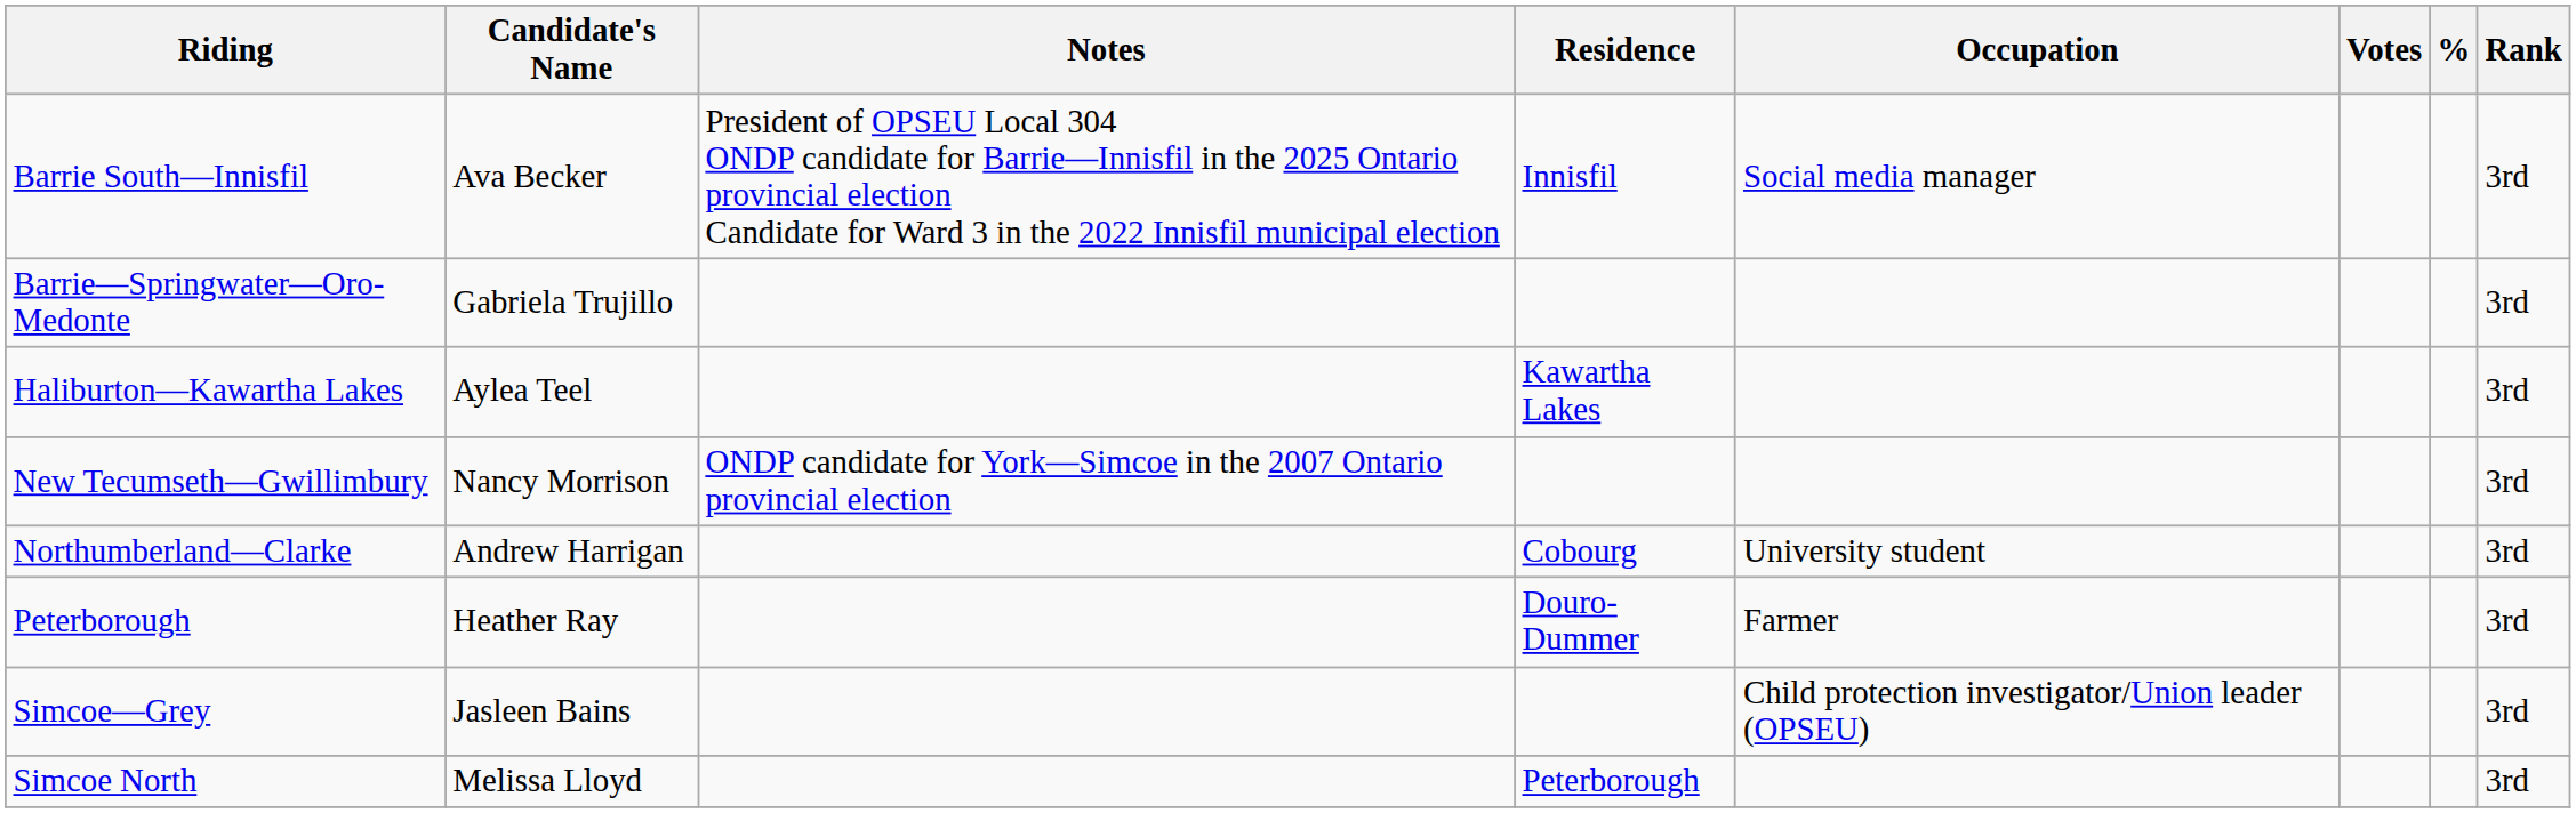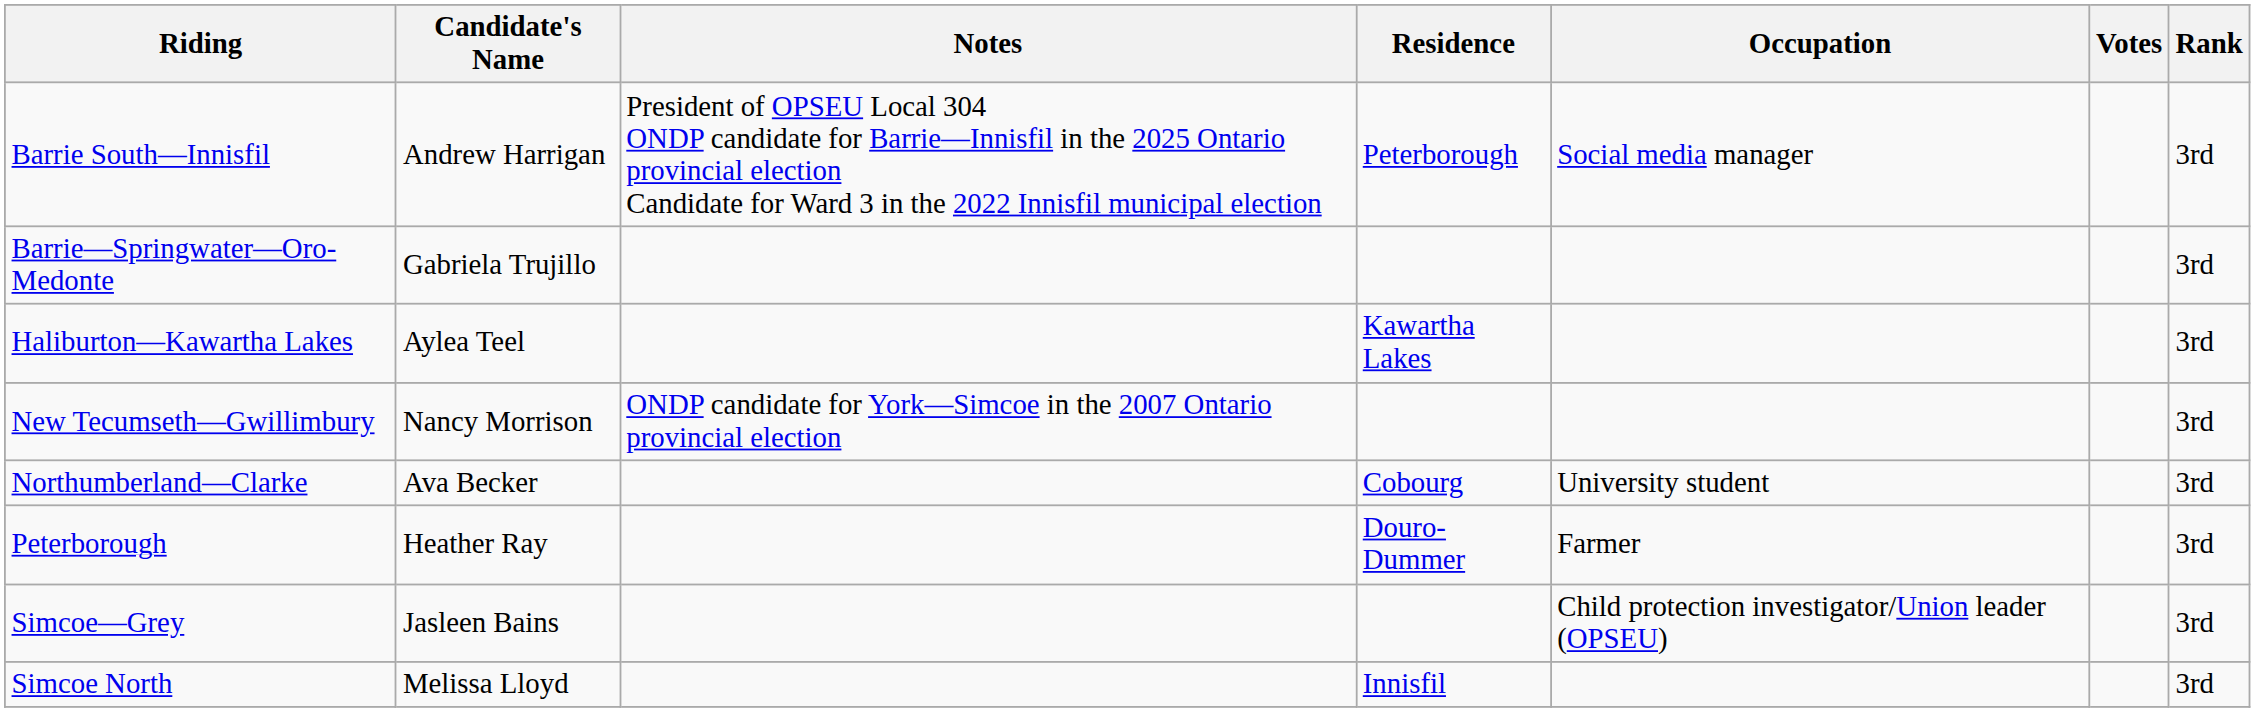- column: %
Barrie South—Innisfil | Candidate's Name: Ava Becker -> Andrew Harrigan
Barrie South—Innisfil | Residence: Innisfil -> Peterborough
Northumberland—Clarke | Candidate's Name: Andrew Harrigan -> Ava Becker
Simcoe North | Residence: Peterborough -> Innisfil
